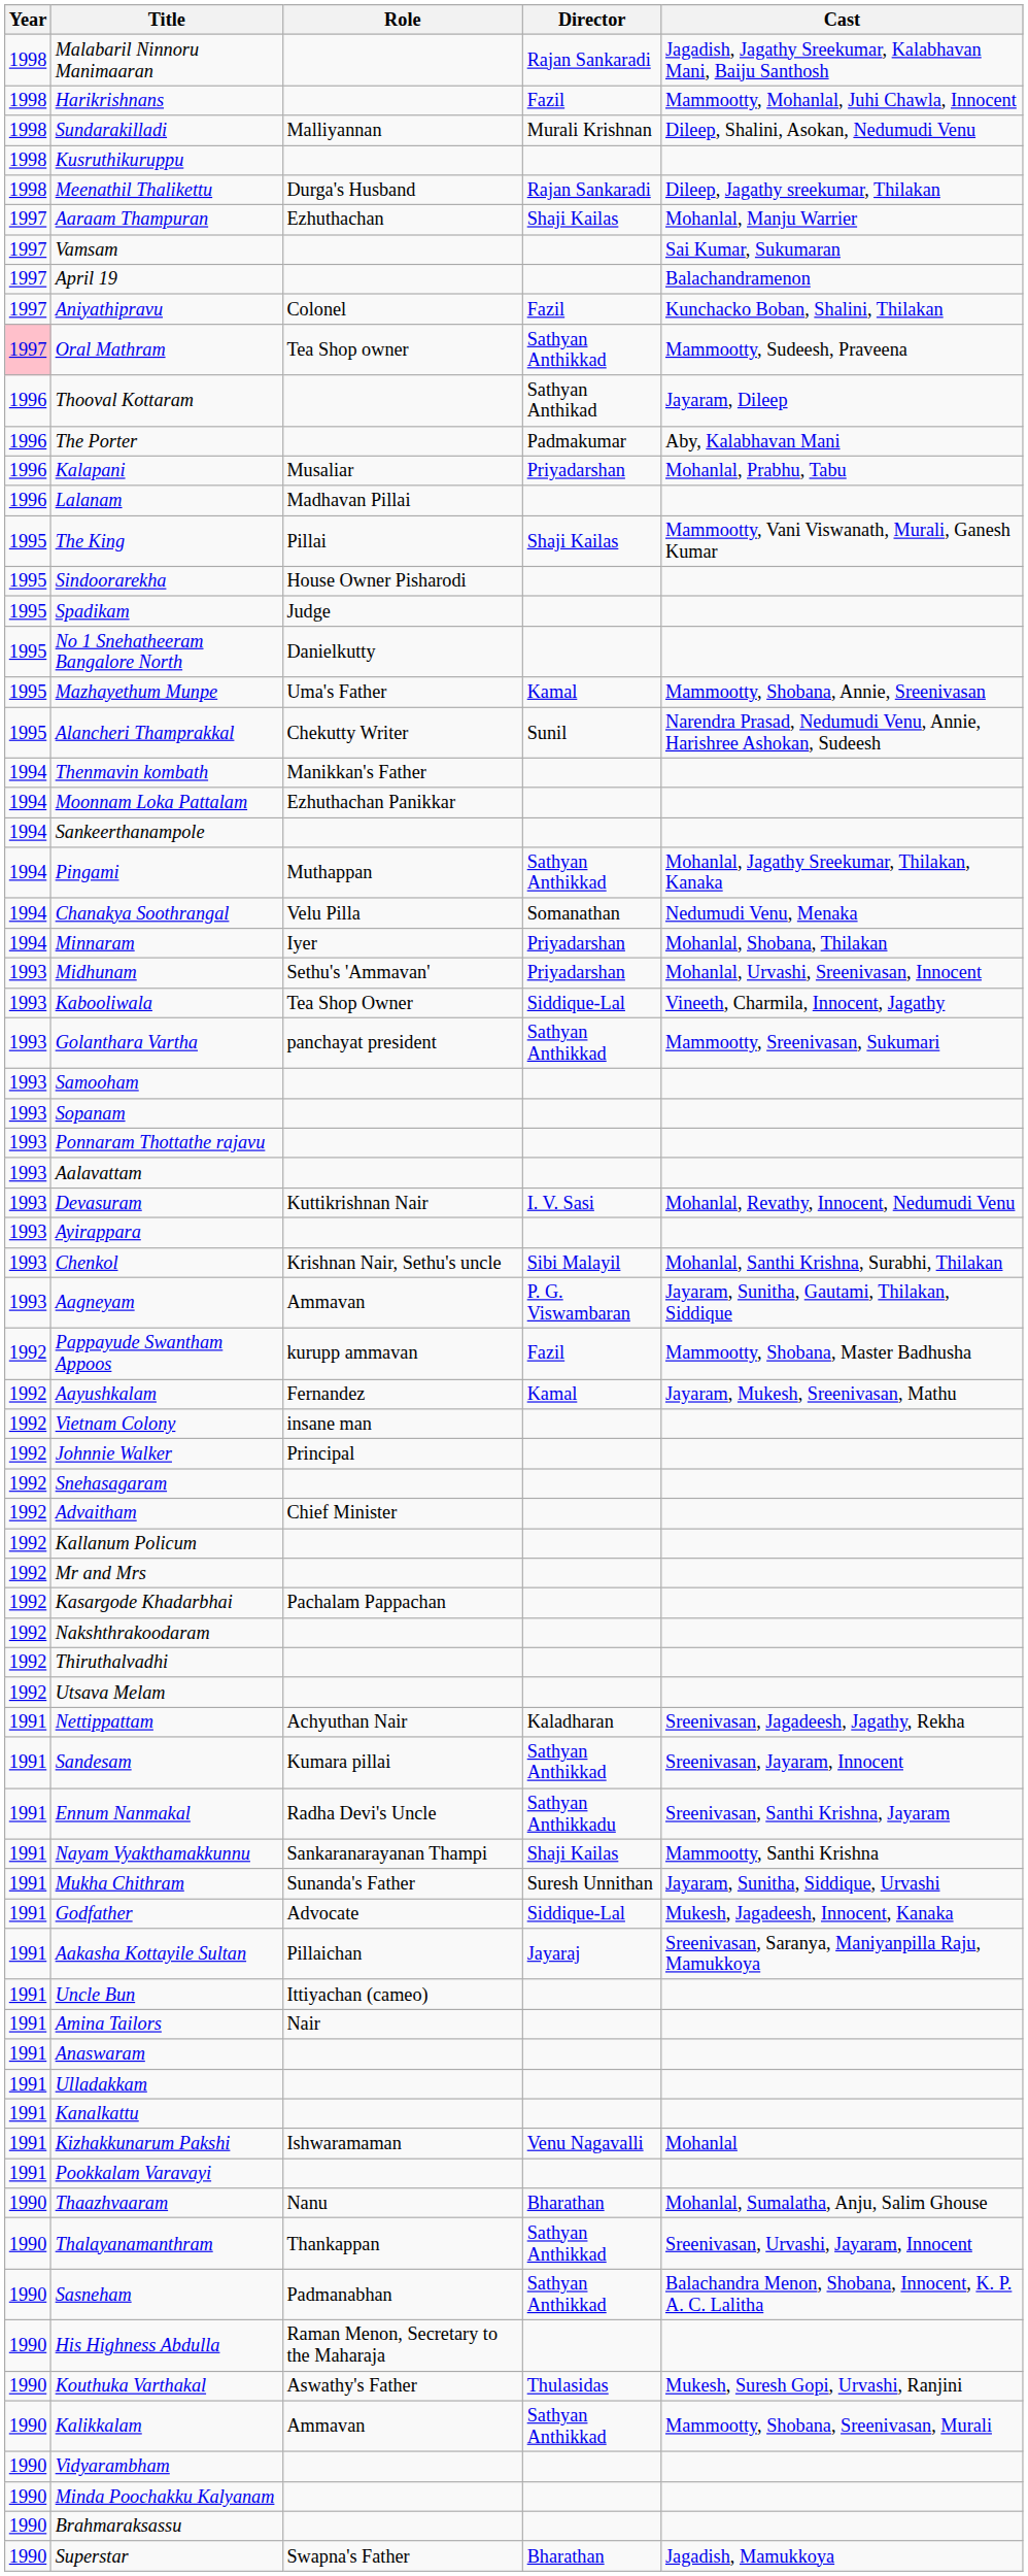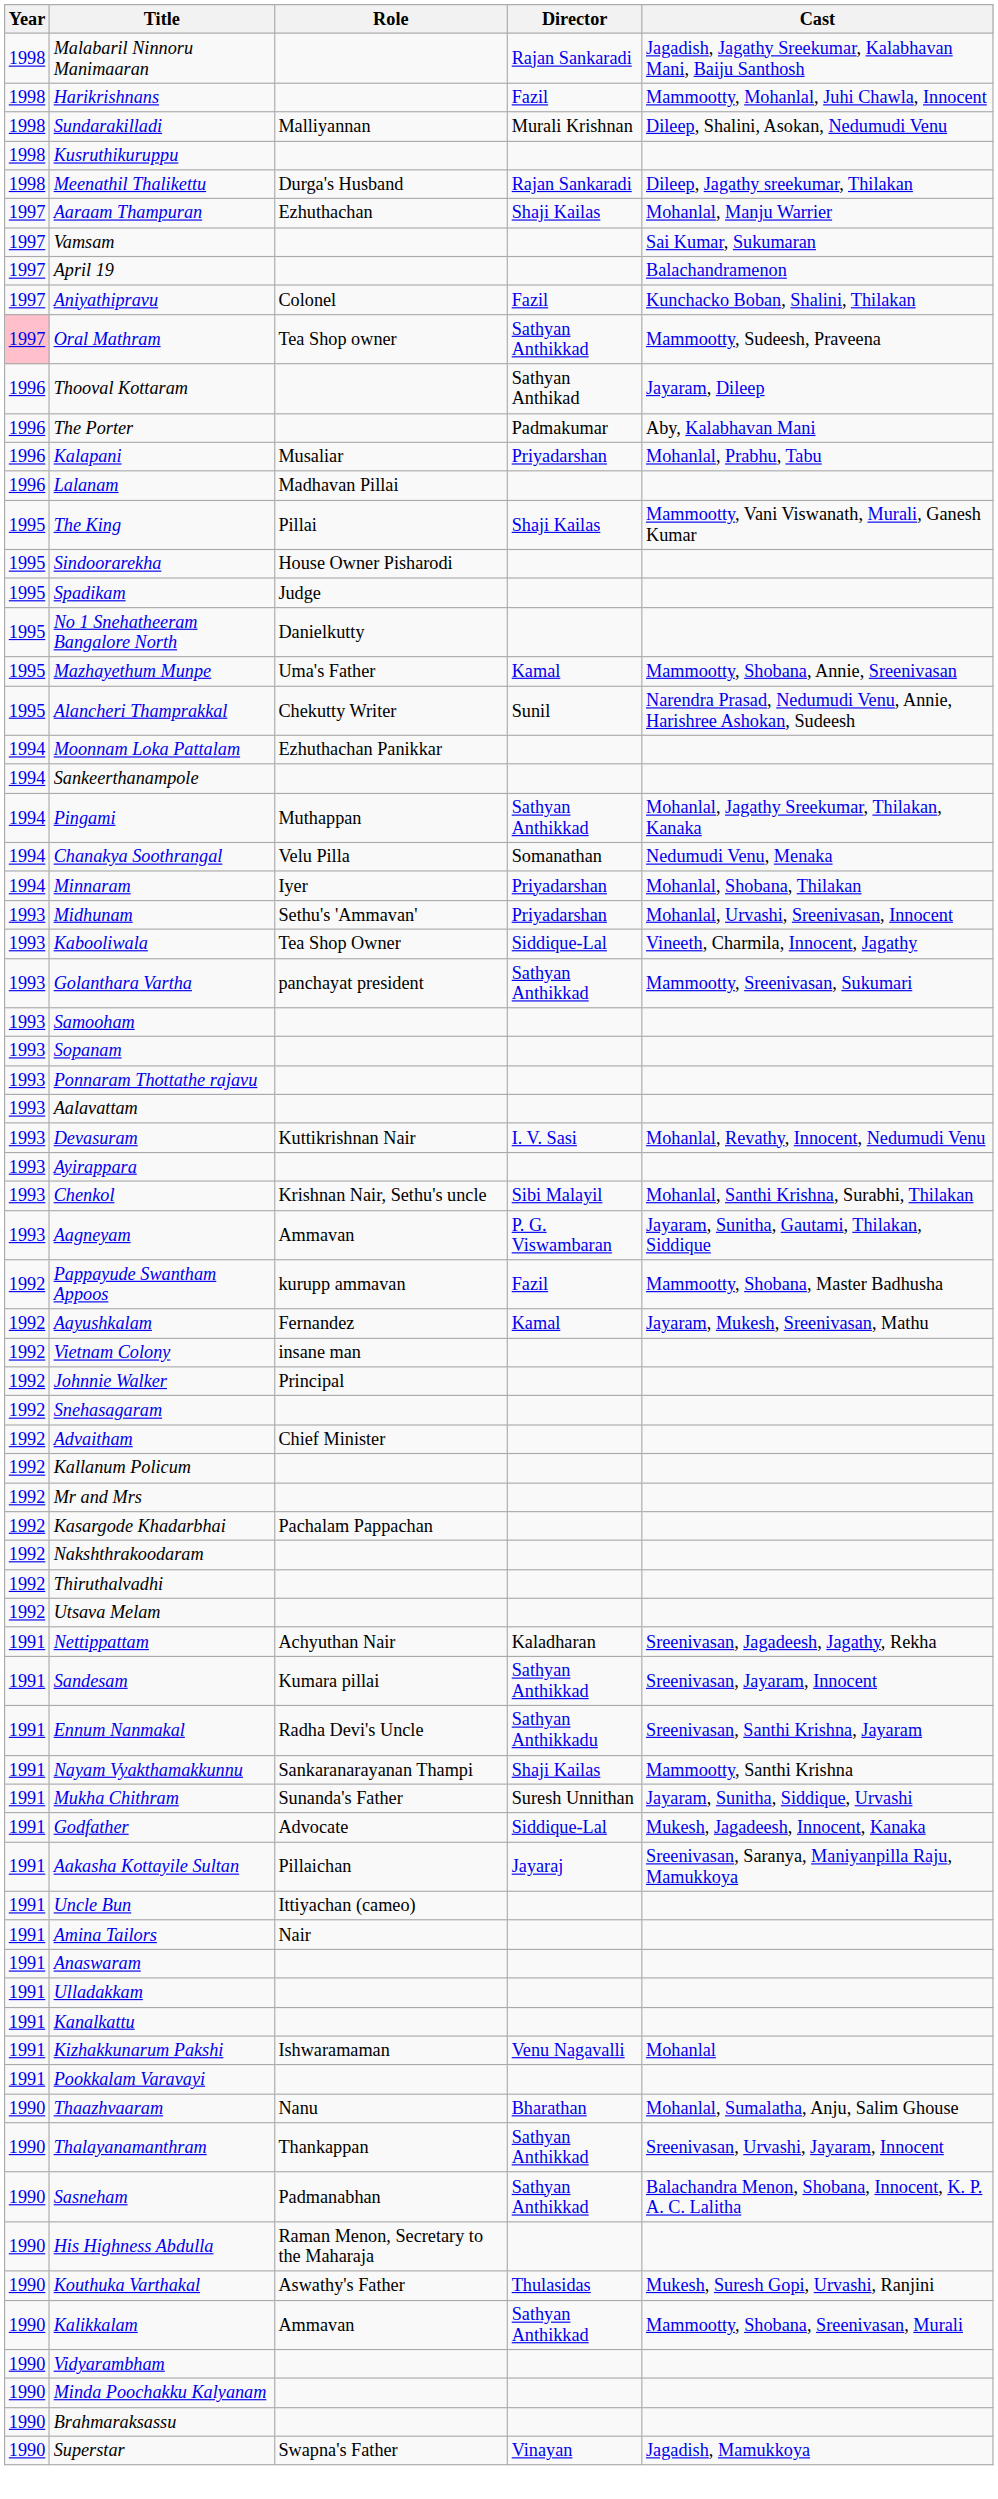- row: 1994 | Thenmavin kombath | Manikkan's Father
Superstar | Director: Bharathan -> Vinayan
